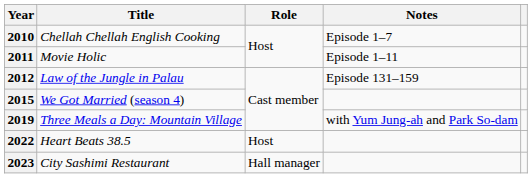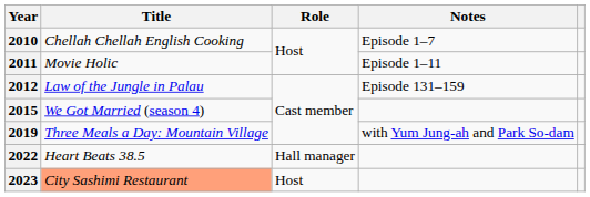2022 | Role: Host -> Hall manager
2023 | Title: no background -> lightsalmon background
2023 | Role: Hall manager -> Host
